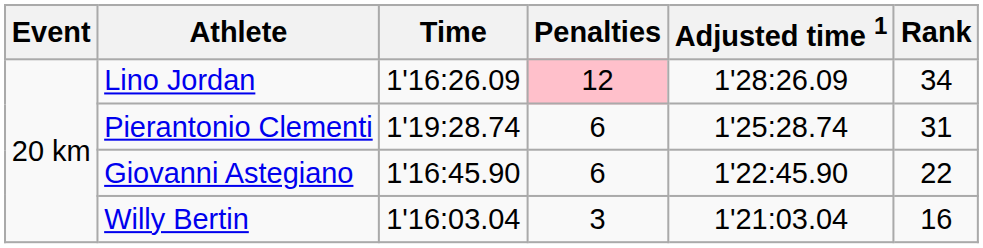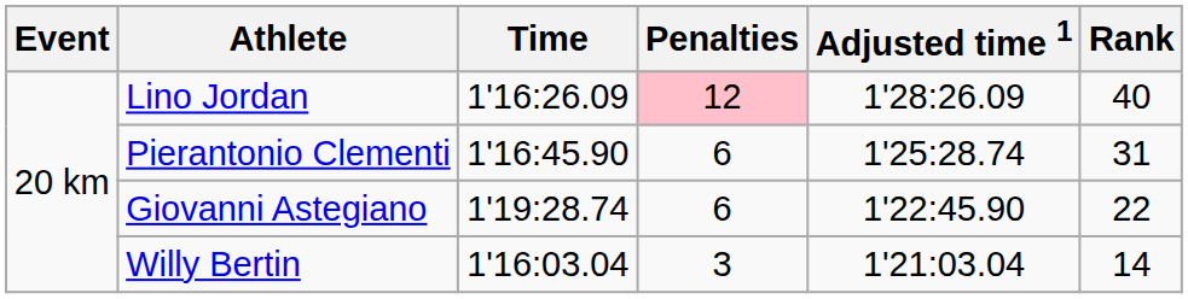Lino Jordan | Rank: 34 -> 40
Pierantonio Clementi | Time: 1'19:28.74 -> 1'16:45.90
Giovanni Astegiano | Time: 1'16:45.90 -> 1'19:28.74
Willy Bertin | Rank: 16 -> 14
